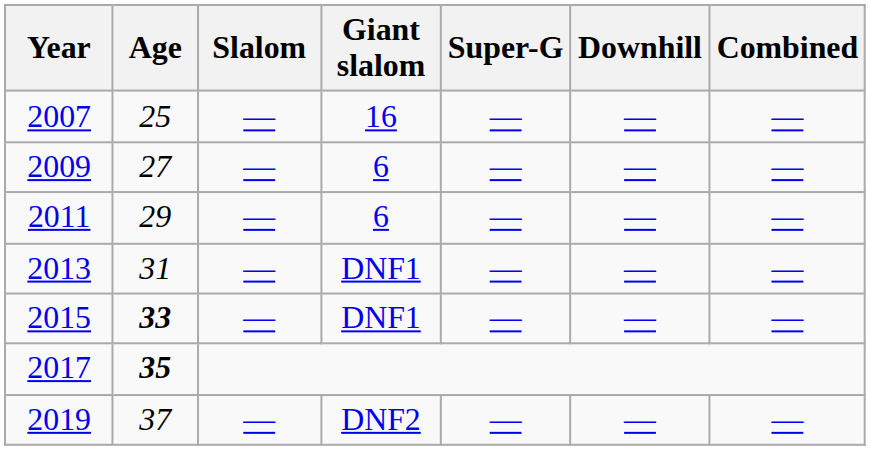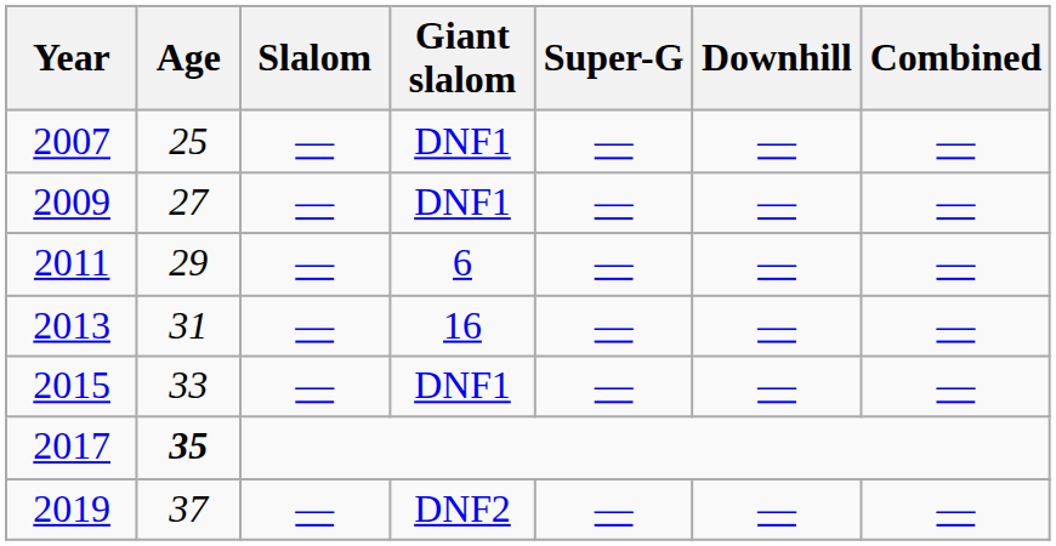2007 | Giant slalom: 16 -> DNF1
2009 | Giant slalom: 6 -> DNF1
2013 | Giant slalom: DNF1 -> 16
2015 | Age: bold -> normal
